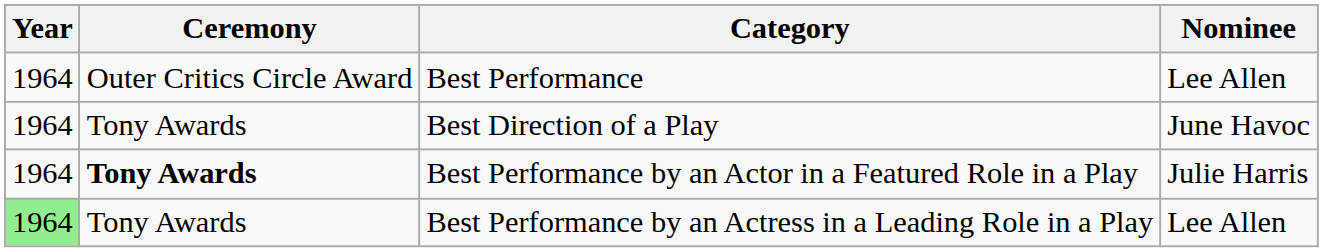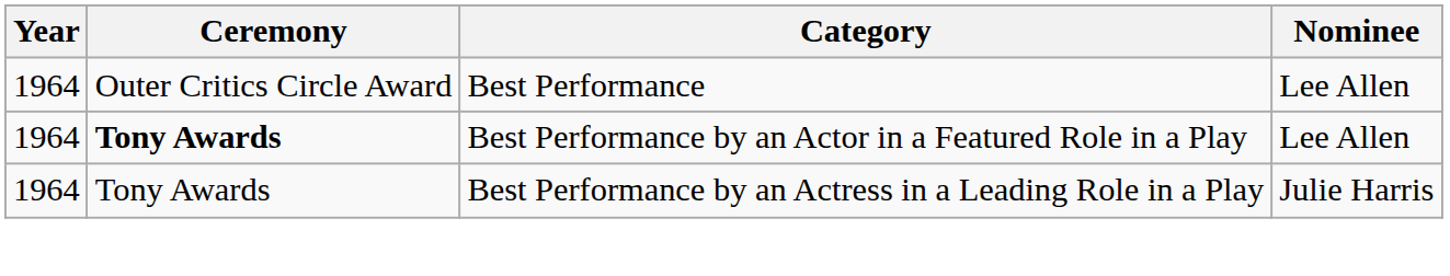- row: 1964 | Tony Awards | Best Direction of a Play | June Havoc
Best Performance by an Actor in a Featured Role in a Play | Nominee: Julie Harris -> Lee Allen
Best Performance by an Actress in a Leading Role in a Play | Year: lightgreen background -> no background
Best Performance by an Actress in a Leading Role in a Play | Nominee: Lee Allen -> Julie Harris
